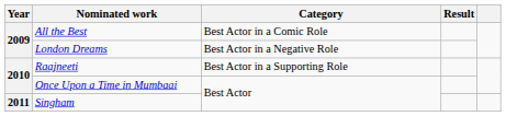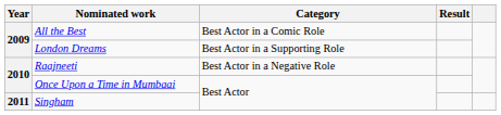London Dreams | Category: Best Actor in a Negative Role -> Best Actor in a Supporting Role
Raajneeti | Category: Best Actor in a Supporting Role -> Best Actor in a Negative Role
